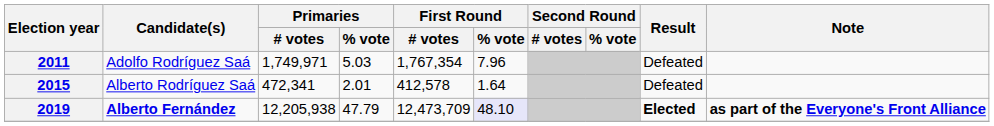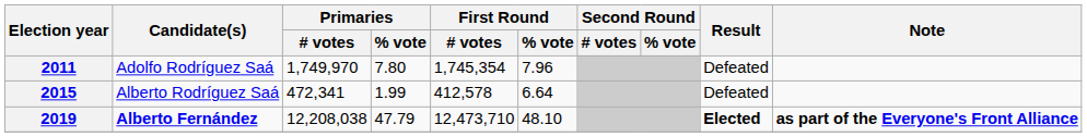2011 | Primaries / # votes: 1,749,971 -> 1,749,970
2011 | Primaries / % vote: 5.03 -> 7.80
2011 | First Round / # votes: 1,767,354 -> 1,745,354
2015 | Primaries / % vote: 2.01 -> 1.99
2015 | First Round / % vote: 1.64 -> 6.64
2019 | Primaries / # votes: 12,205,938 -> 12,208,038
2019 | First Round / # votes: 12,473,709 -> 12,473,710
2019 | First Round / % vote: lavender background -> no background
